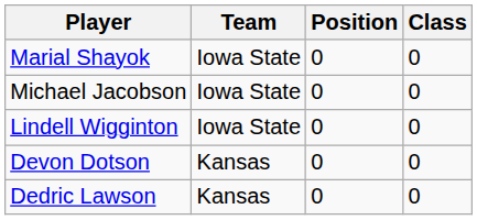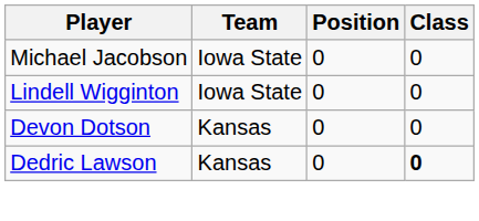- row: Marial Shayok | Iowa State | 0 | 0
Dedric Lawson | Class: normal -> bold
